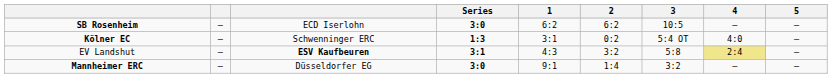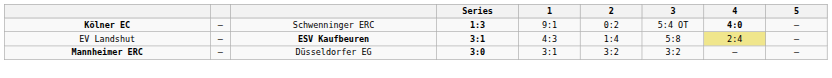- row: SB Rosenheim | – | ECD Iserlohn | 3:0 | 6:2 | 6:2 | 10:5 | – | –
Kölner EC | 1: 3:1 -> 9:1
Kölner EC | 4: normal -> bold
EV Landshut | 2: 3:2 -> 1:4
Mannheimer ERC | 1: 9:1 -> 3:1
Mannheimer ERC | 2: 1:4 -> 3:2
